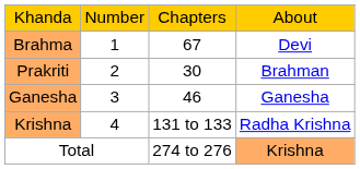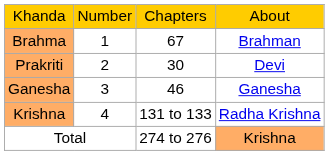Brahma | column 4: Devi -> Brahman
Prakriti | column 4: Brahman -> Devi
